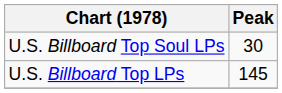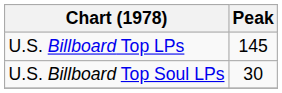rows swapped: U.S. Billboard Top LPs <-> U.S. Billboard Top Soul LPs
